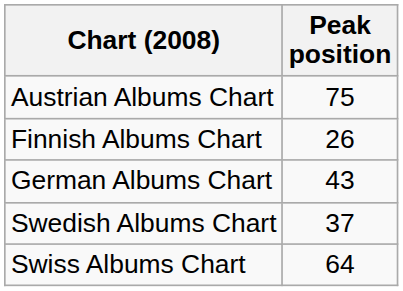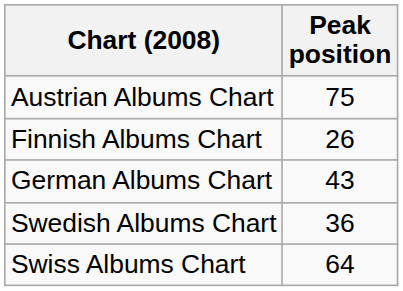Swedish Albums Chart | Peak position: 37 -> 36
